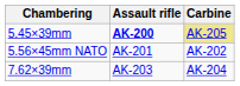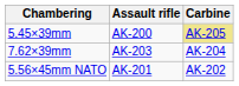5.45×39mm | Assault rifle: bold -> normal
rows swapped: 5.56×45mm NATO <-> 7.62×39mm
